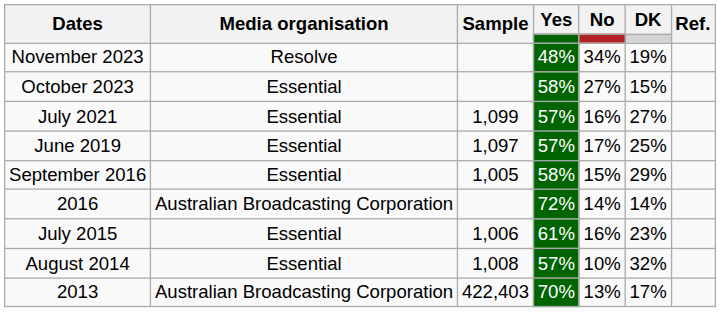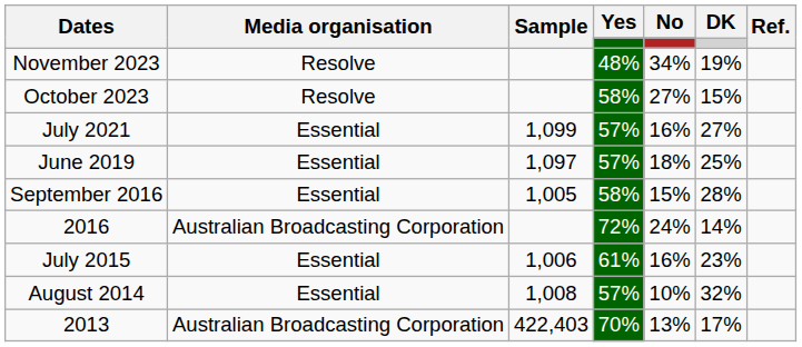October 2023 | Media organisation: Essential -> Resolve
June 2019 | No: 17% -> 18%
September 2016 | DK: 29% -> 28%
2016 | No: 14% -> 24%
